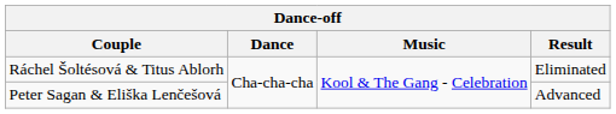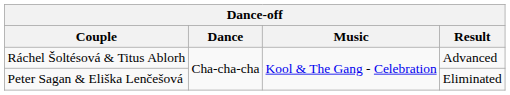Ráchel Šoltésová & Titus Ablorh | Result: Eliminated -> Advanced
Peter Sagan & Eliška Lenčešová | Result: Advanced -> Eliminated
